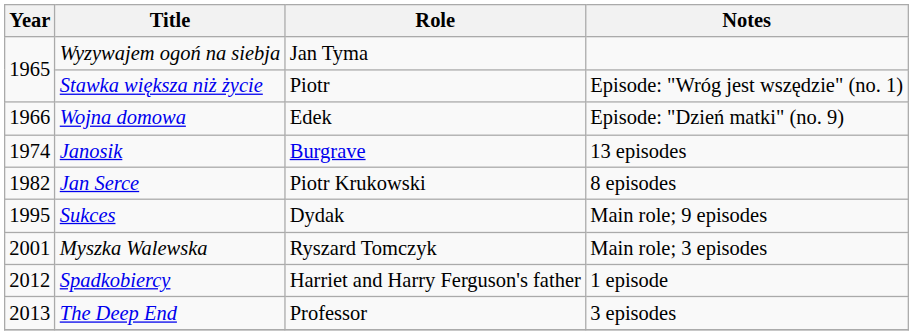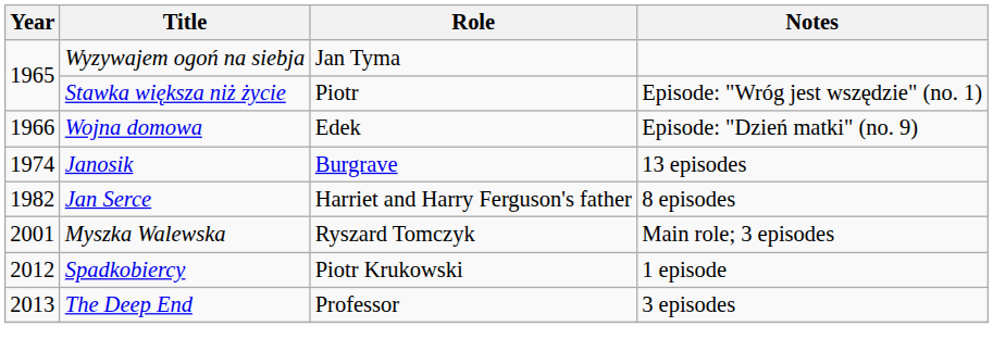Jan Serce | Role: Piotr Krukowski -> Harriet and Harry Ferguson's father
- row: 1995 | Sukces | Dydak | Main role; 9 episodes
Spadkobiercy | Role: Harriet and Harry Ferguson's father -> Piotr Krukowski
